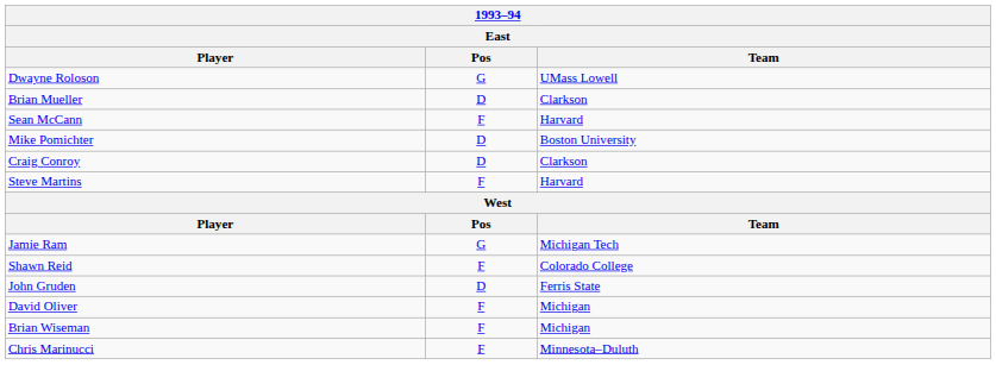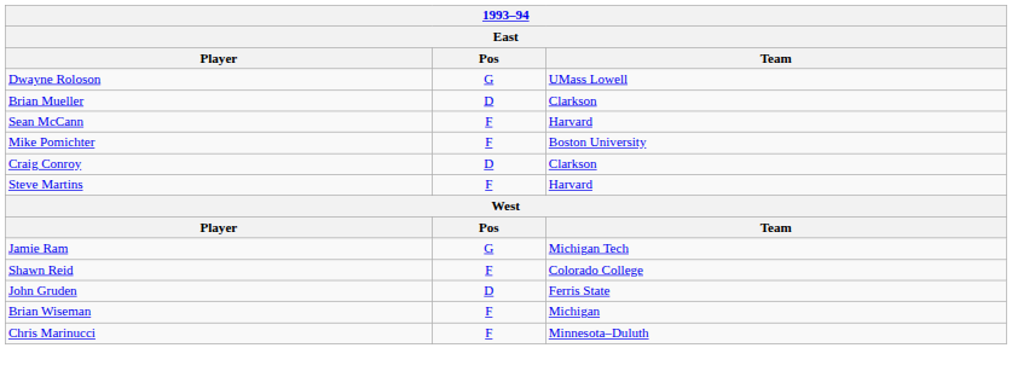Mike Pomichter | Pos: D -> F
- row: David Oliver | F | Michigan
